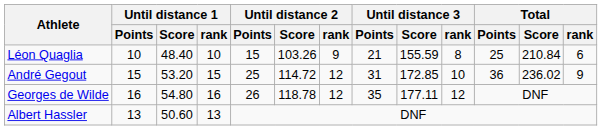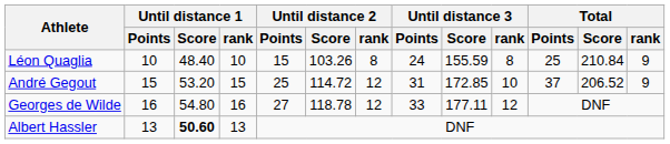Léon Quaglia | Until distance 2 / rank: 9 -> 8
Léon Quaglia | Until distance 3 / Points: 21 -> 24
Léon Quaglia | Total / rank: 6 -> 9
André Gegout | Total / Points: 36 -> 37
André Gegout | Total / Score: 236.02 -> 206.52
Georges de Wilde | Until distance 2 / Points: 26 -> 27
Georges de Wilde | Until distance 3 / Points: 35 -> 33
Albert Hassler | Until distance 1 / Score: normal -> bold
